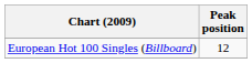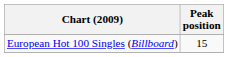European Hot 100 Singles (Billboard) | Peak position: 12 -> 15
